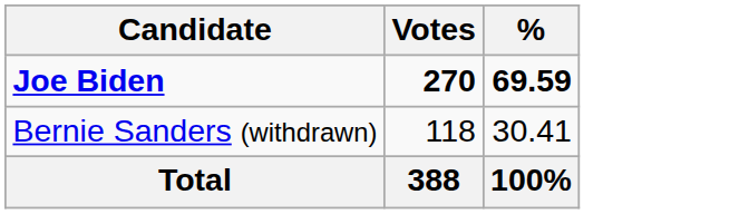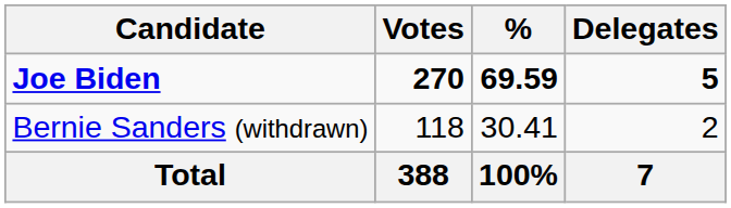+ column: Delegates | 5 | 2 | 7
